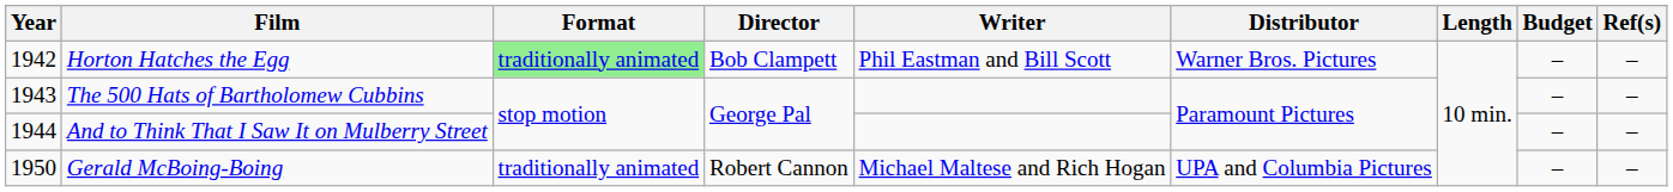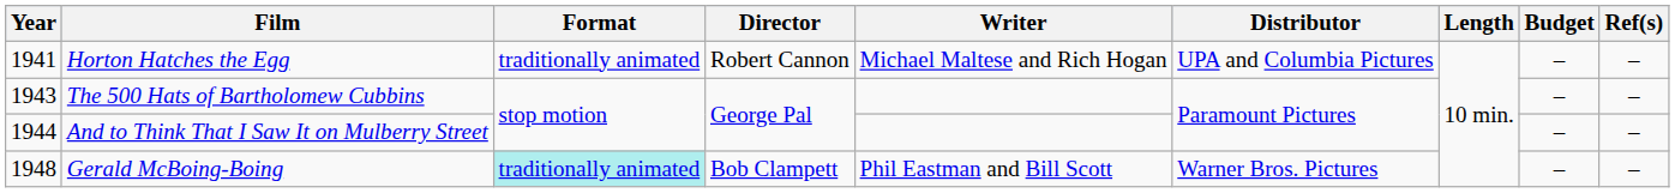Horton Hatches the Egg | Year: 1942 -> 1941
Horton Hatches the Egg | Format: lightgreen background -> no background
Horton Hatches the Egg | Director: Bob Clampett -> Robert Cannon
Horton Hatches the Egg | Writer: Phil Eastman and Bill Scott -> Michael Maltese and Rich Hogan
Horton Hatches the Egg | Distributor: Warner Bros. Pictures -> UPA and Columbia Pictures
Gerald McBoing-Boing | Year: 1950 -> 1948
Gerald McBoing-Boing | Format: no background -> paleturquoise background
Gerald McBoing-Boing | Director: Robert Cannon -> Bob Clampett
Gerald McBoing-Boing | Writer: Michael Maltese and Rich Hogan -> Phil Eastman and Bill Scott
Gerald McBoing-Boing | Distributor: UPA and Columbia Pictures -> Warner Bros. Pictures
